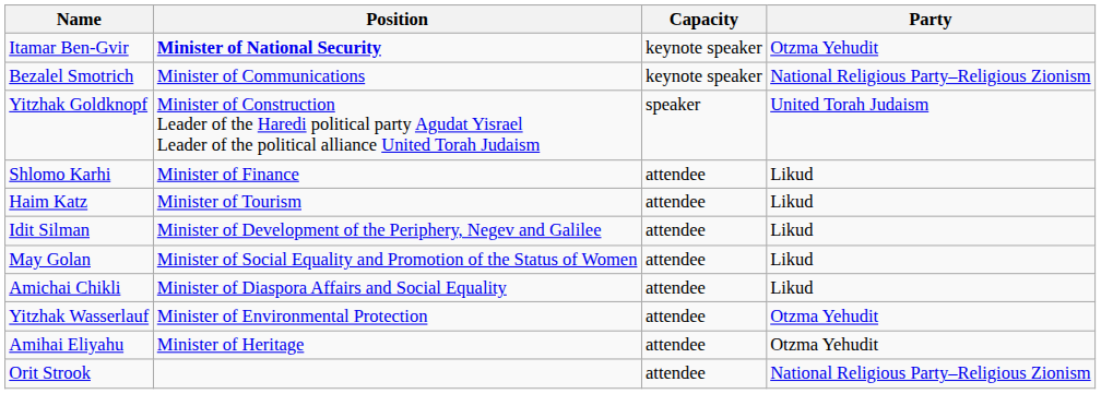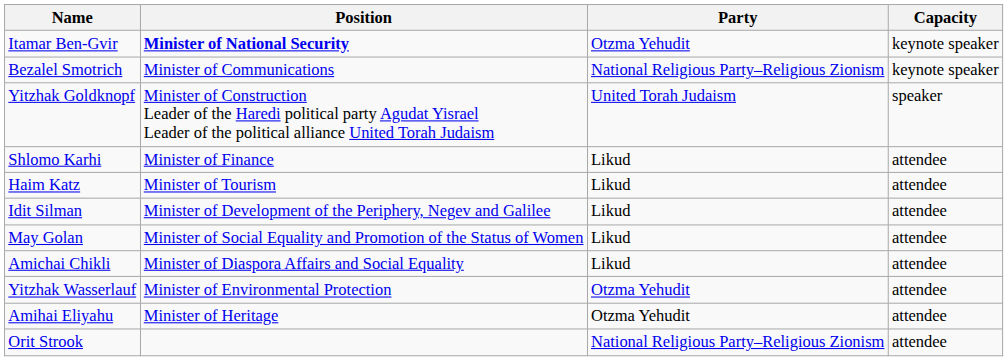columns swapped: Party <-> Capacity
